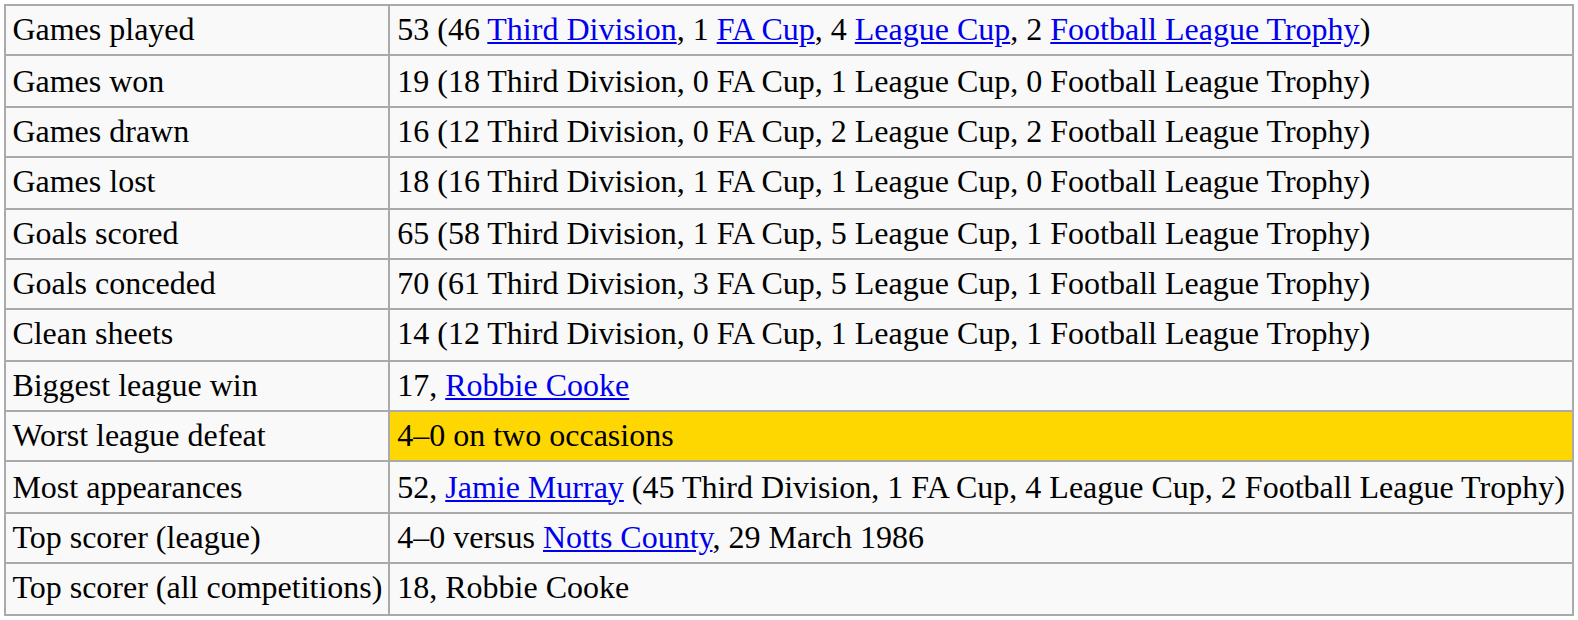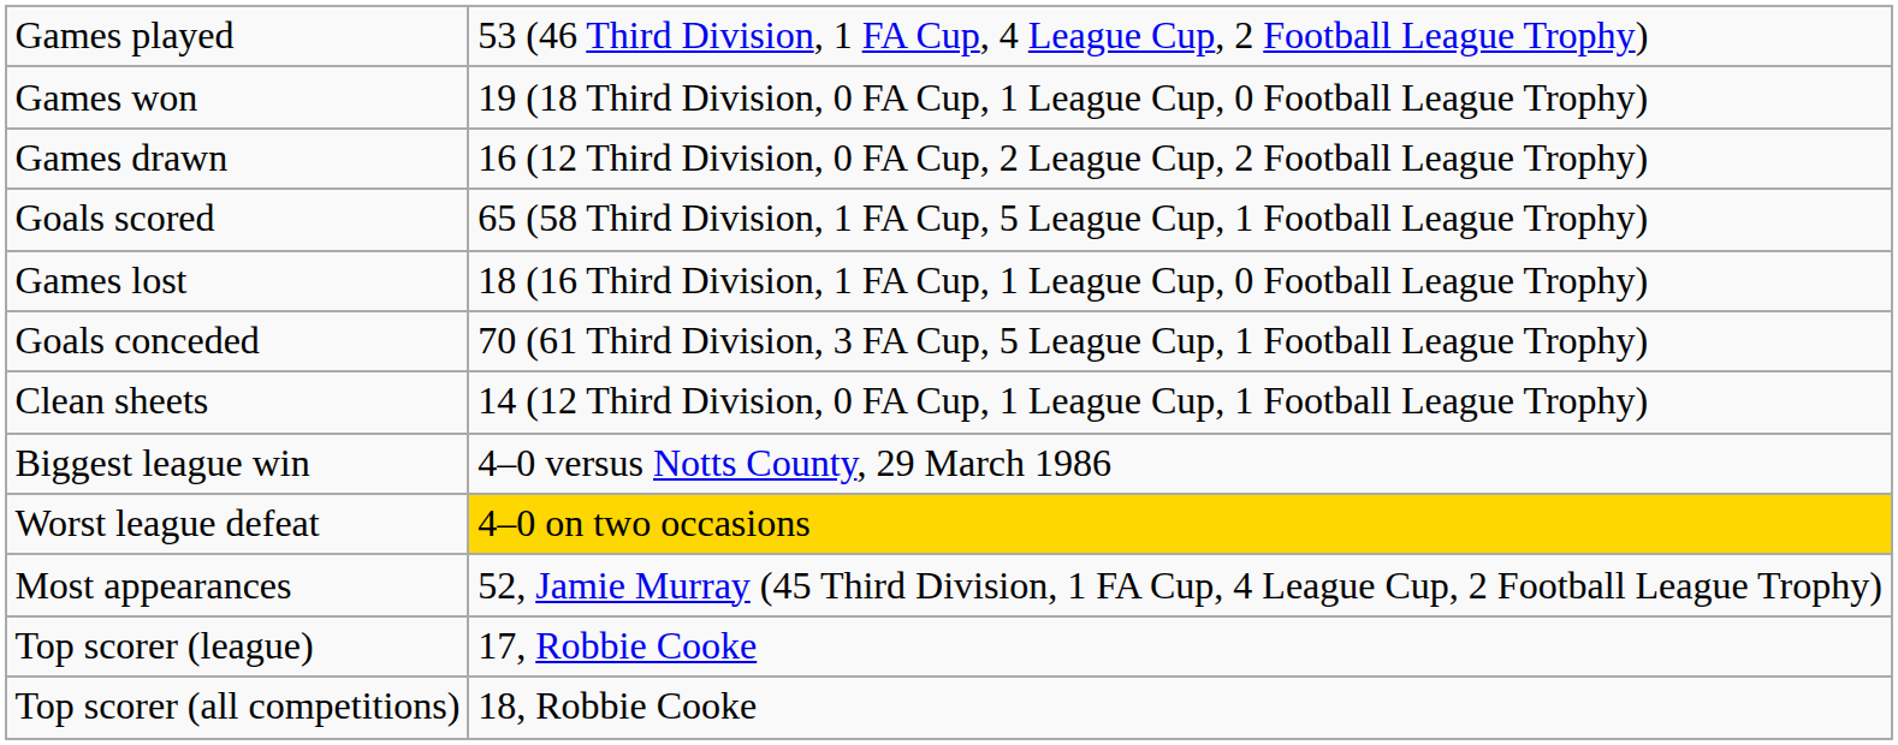rows swapped: Games lost <-> Goals scored
Biggest league win | column 2: 17, Robbie Cooke -> 4–0 versus Notts County, 29 March 1986
Top scorer (league) | column 2: 4–0 versus Notts County, 29 March 1986 -> 17, Robbie Cooke
